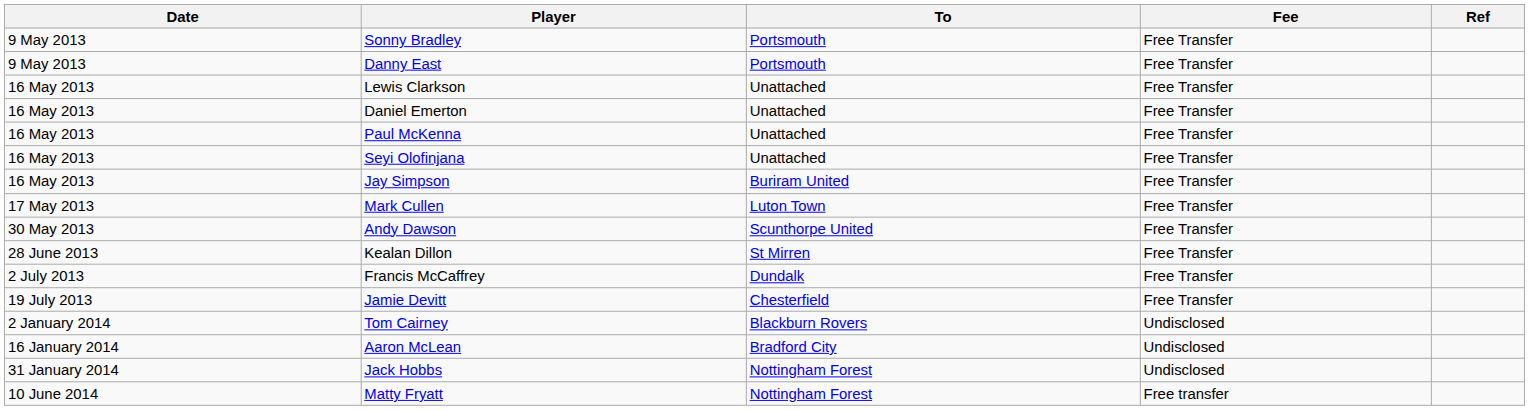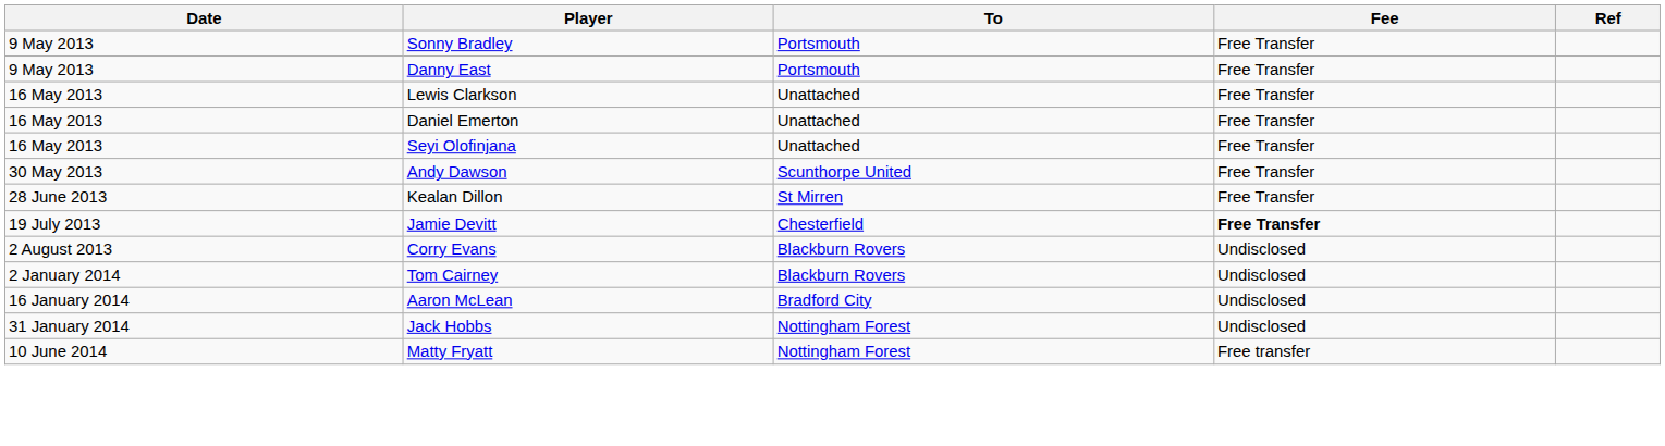- row: 16 May 2013 | Paul McKenna | Unattached | Free Transfer
- row: 16 May 2013 | Jay Simpson | Buriram United | Free Transfer
- row: 17 May 2013 | Mark Cullen | Luton Town | Free Transfer
- row: 2 July 2013 | Francis McCaffrey | Dundalk | Free Transfer
Jamie Devitt | Fee: normal -> bold
+ row: 2 August 2013 | Corry Evans | Blackburn Rovers | Undisclosed
